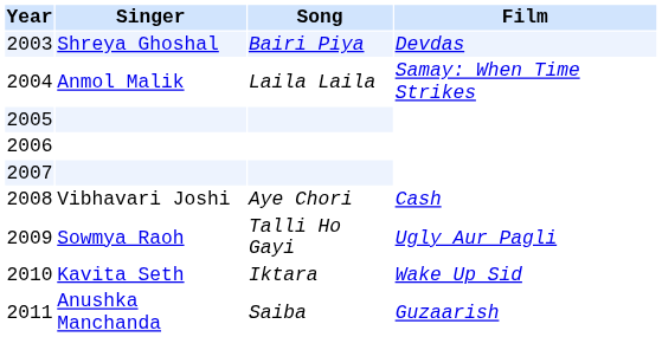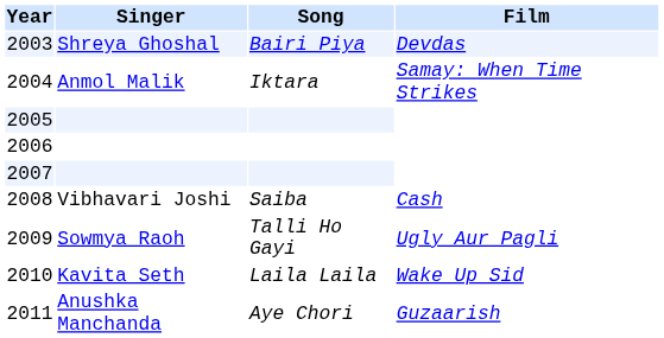2004 | Song: Laila Laila -> Iktara
2008 | Song: Aye Chori -> Saiba
2010 | Song: Iktara -> Laila Laila
2011 | Song: Saiba -> Aye Chori
